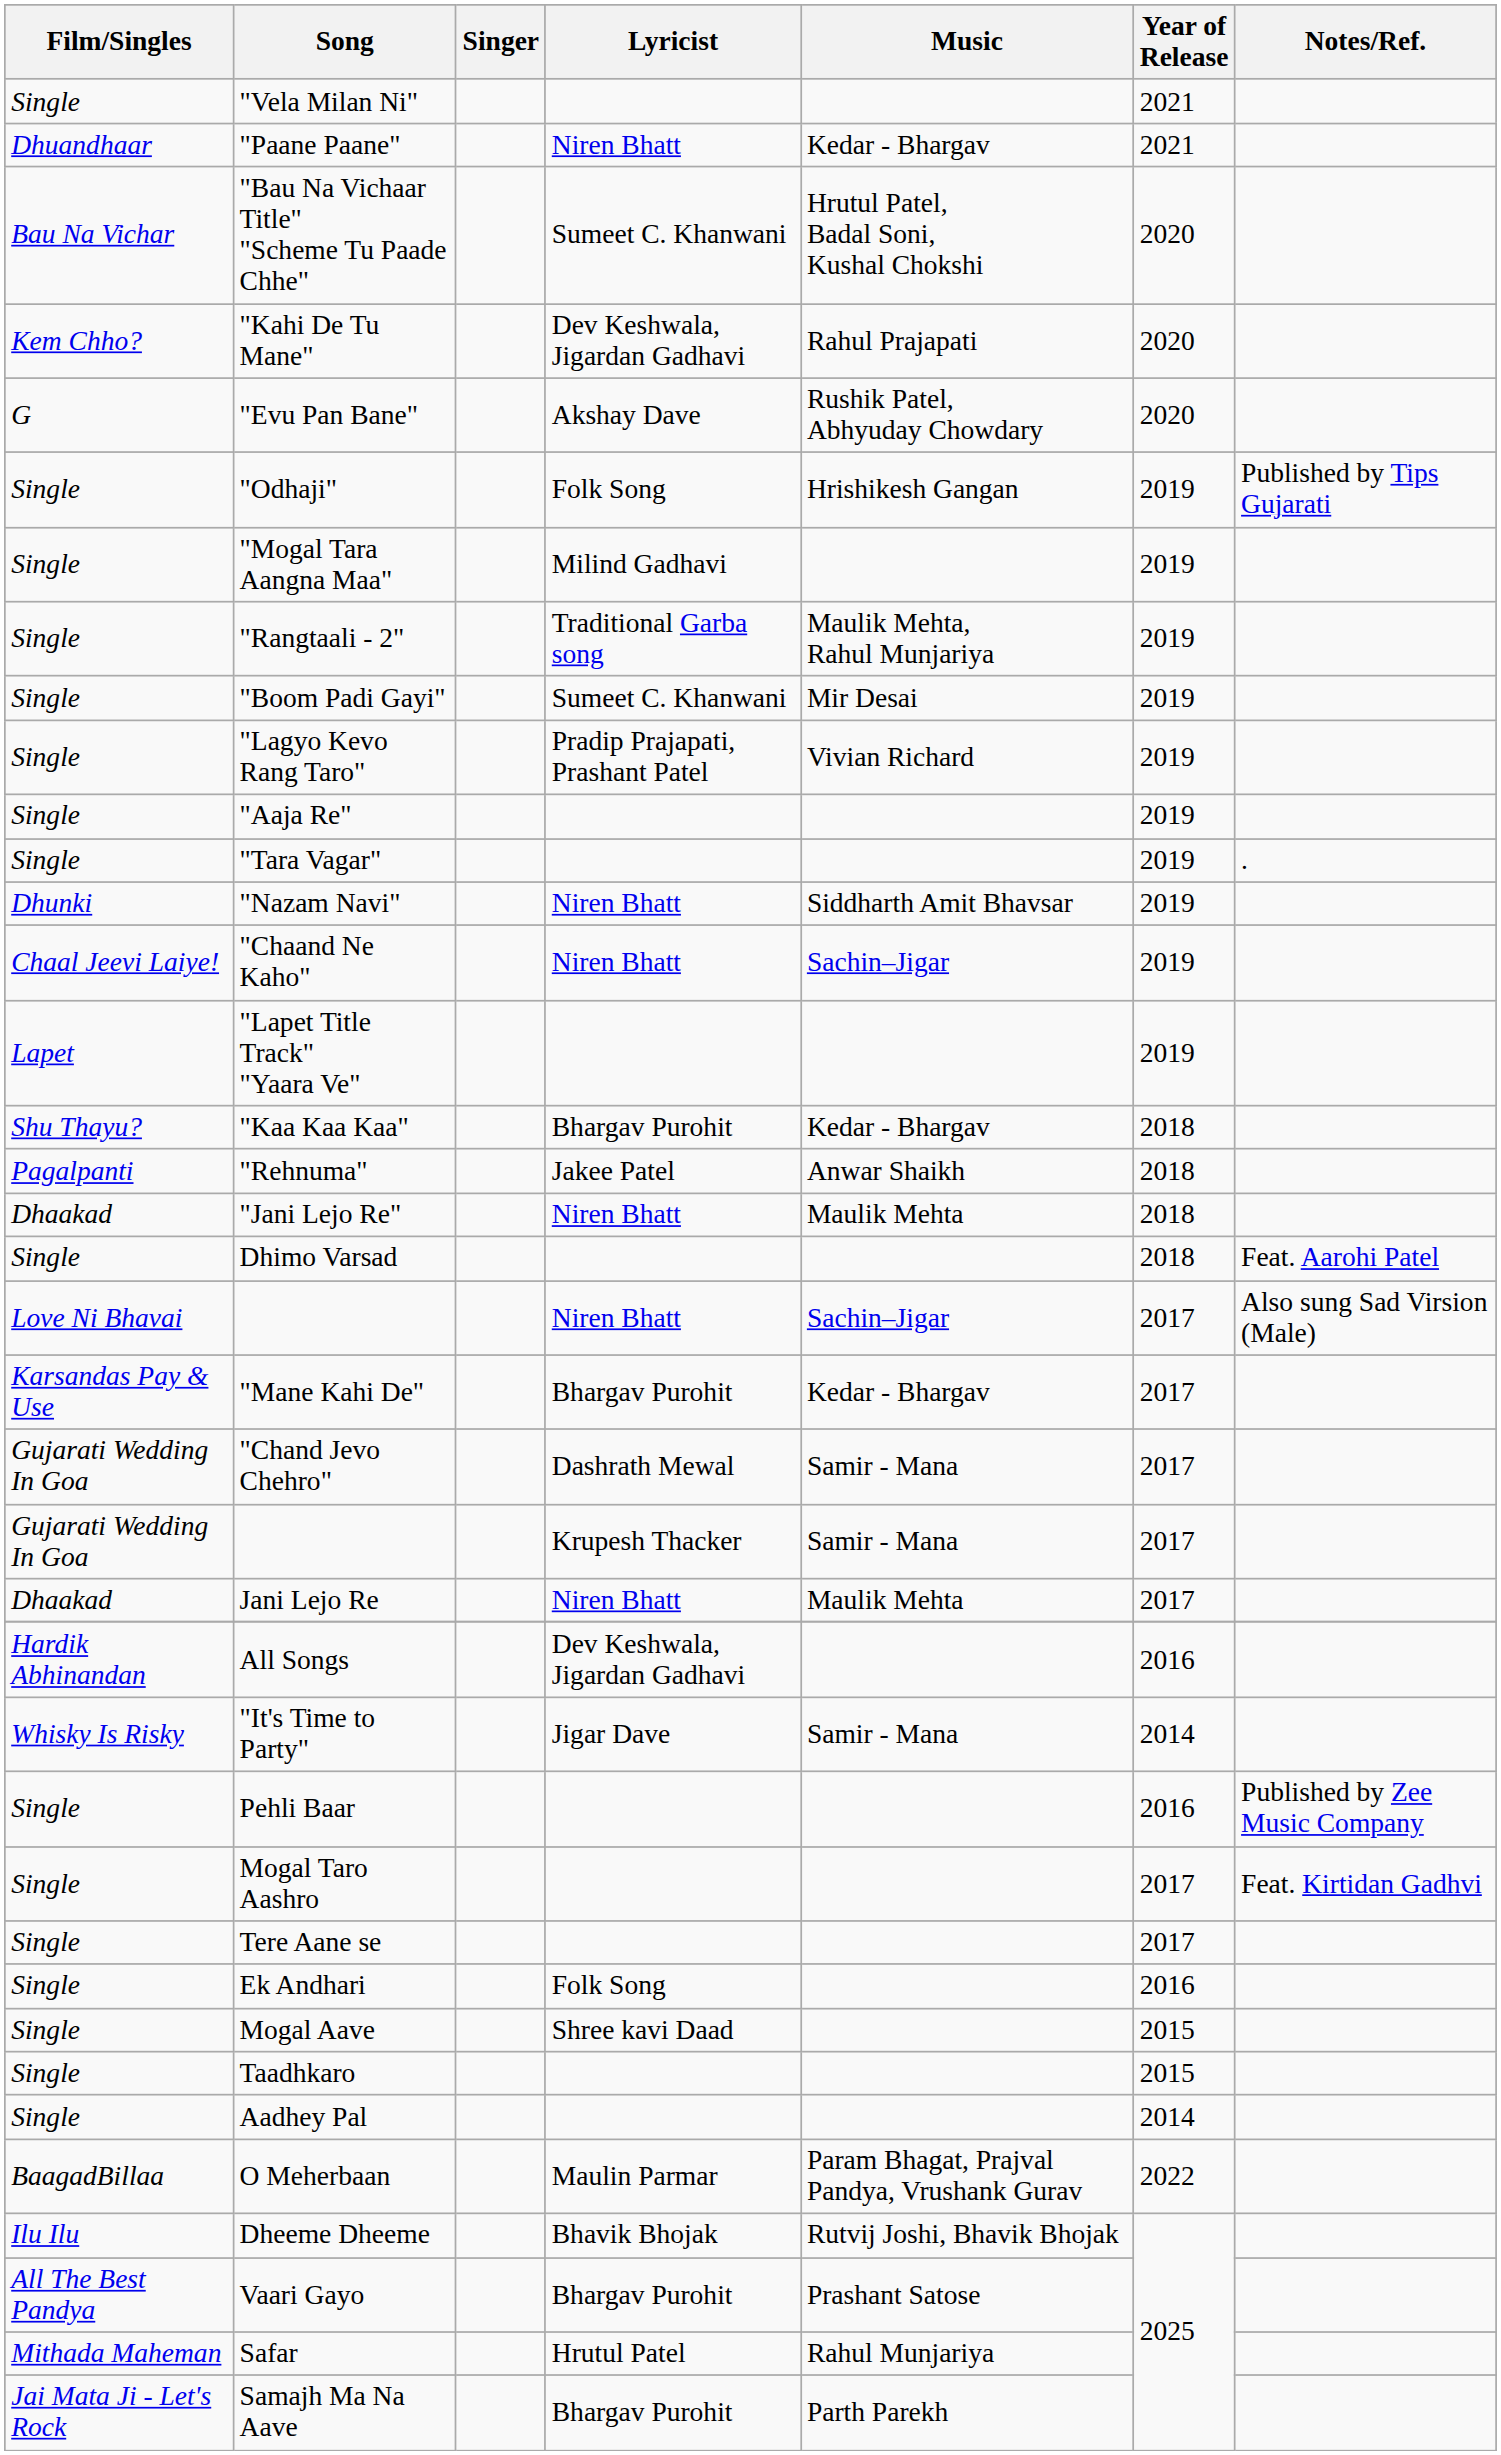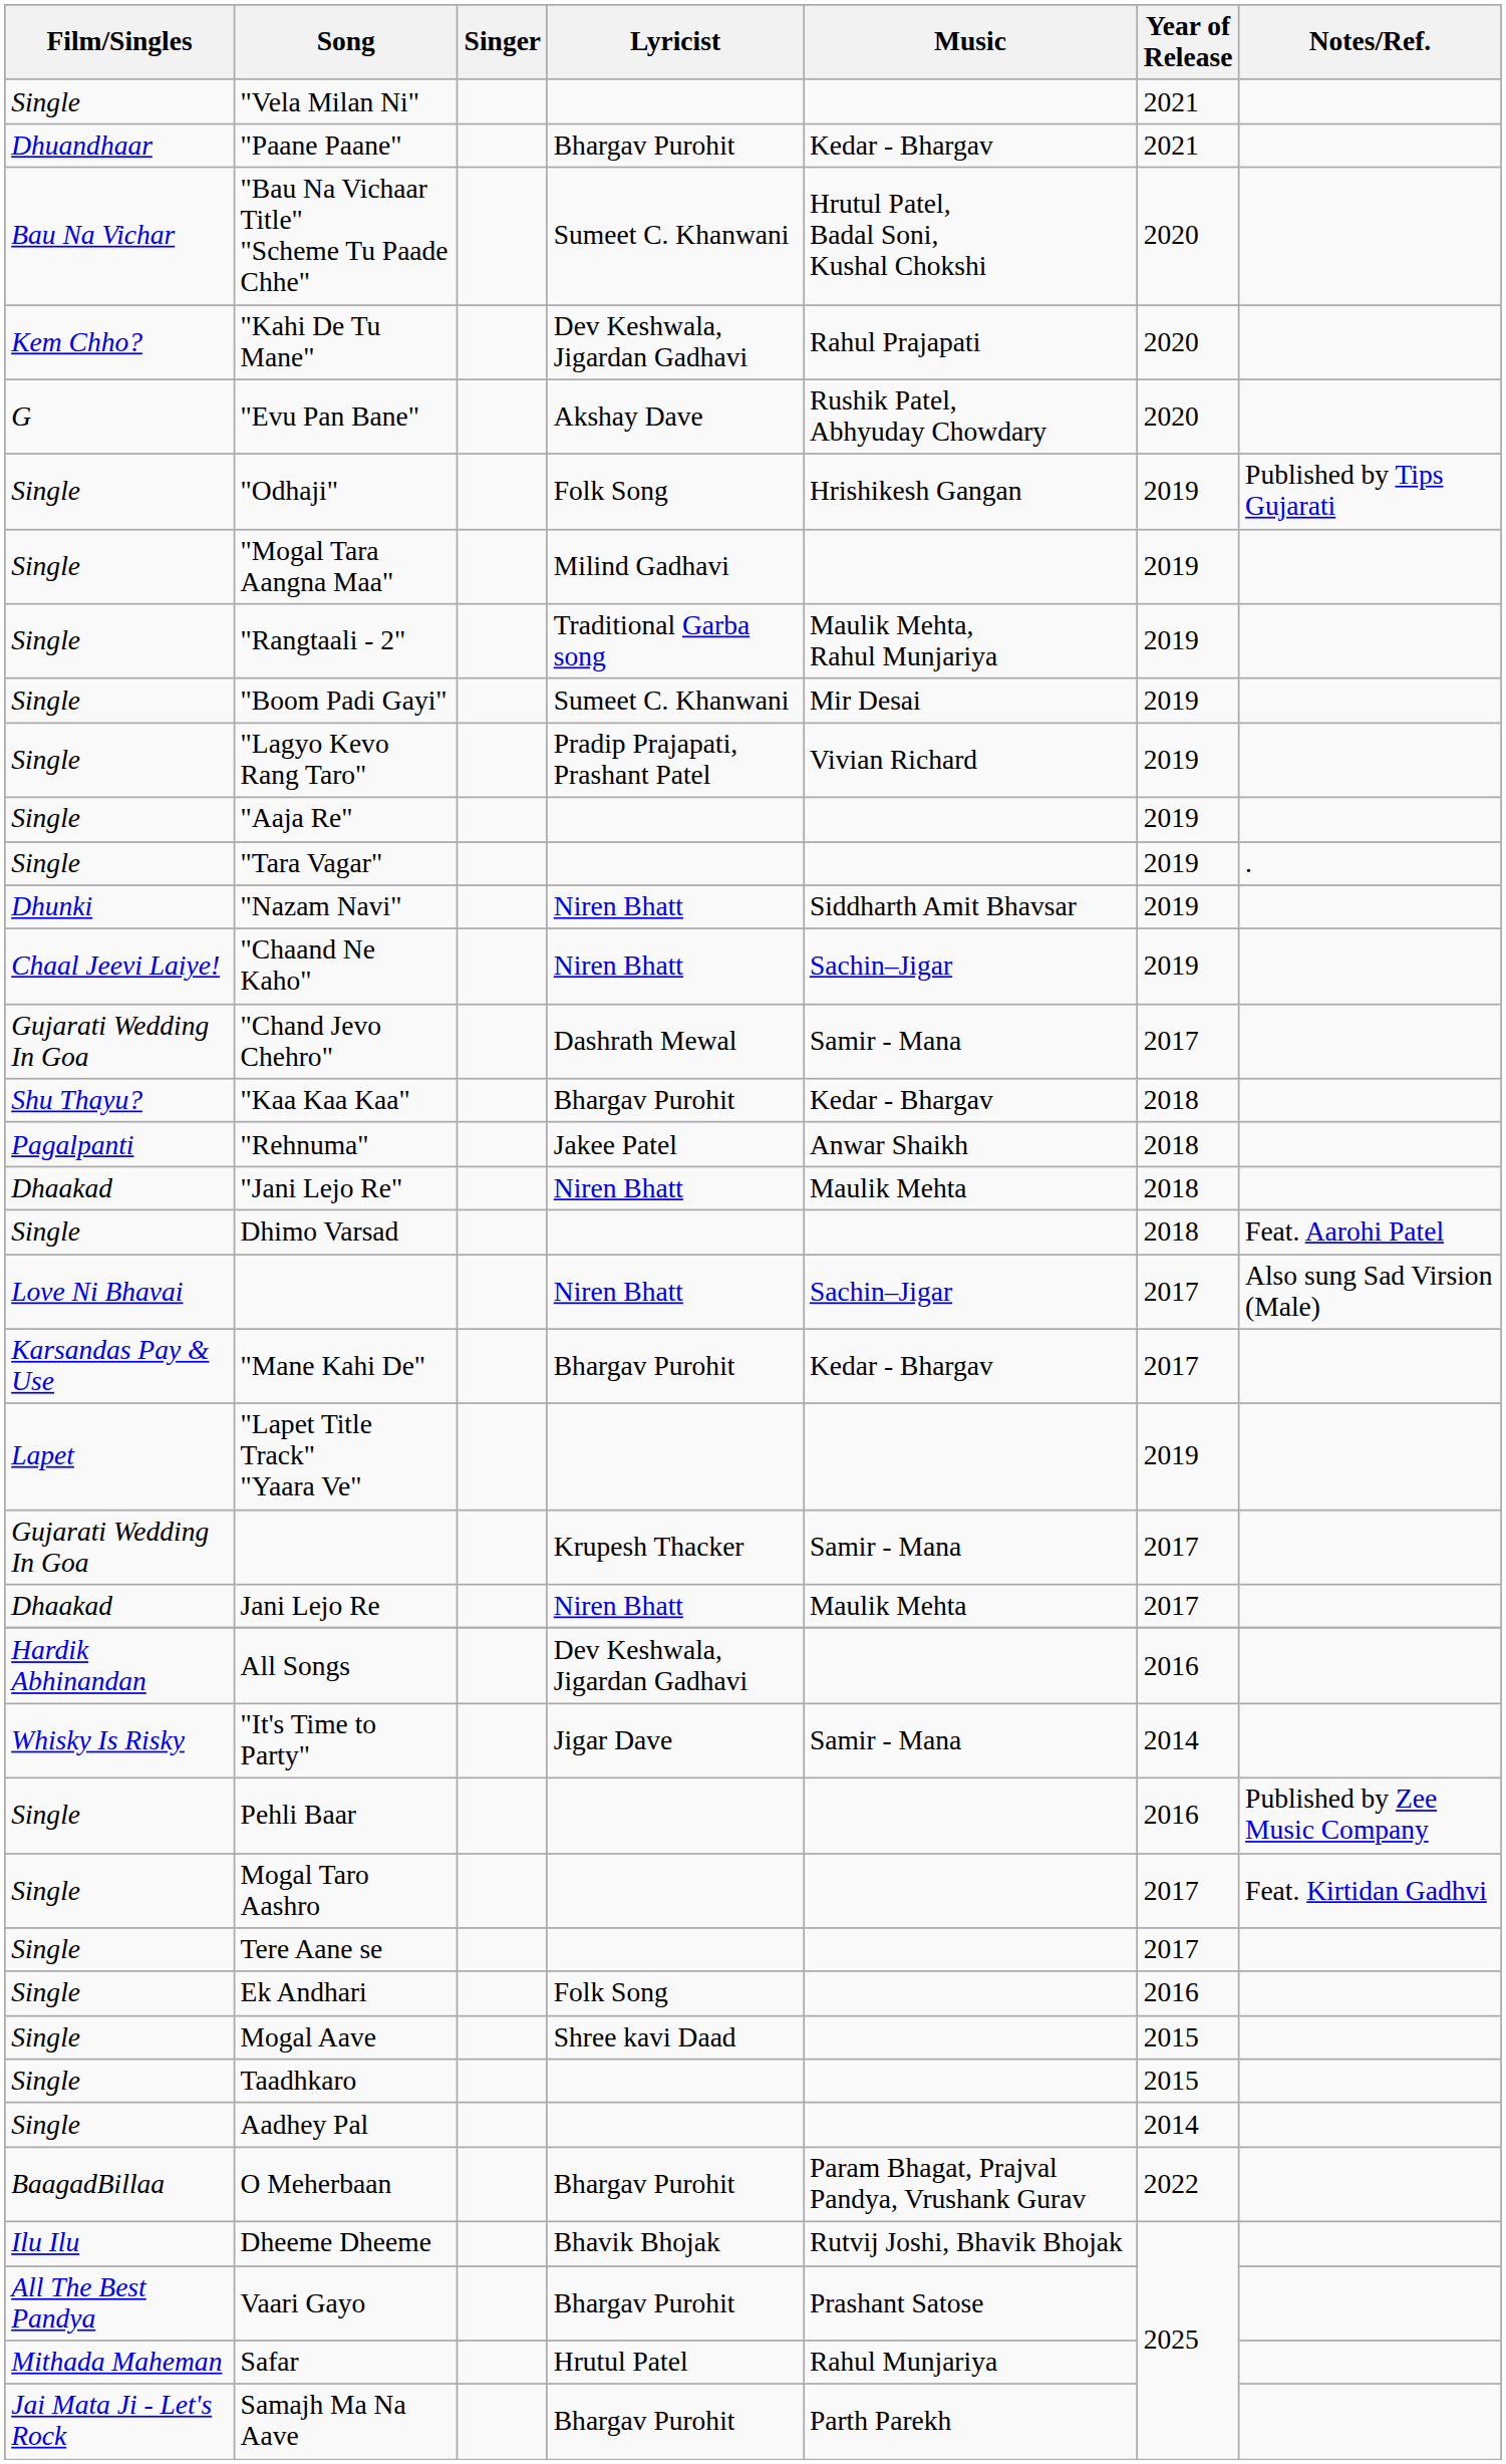"Paane Paane" | Lyricist: Niren Bhatt -> Bhargav Purohit
rows swapped: "Lapet Title Track" "Yaara Ve" <-> "Chand Jevo Chehro"
O Meherbaan | Lyricist: Maulin Parmar -> Bhargav Purohit
